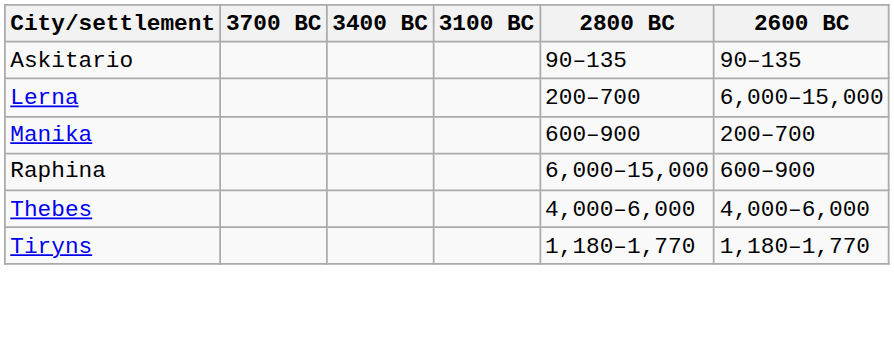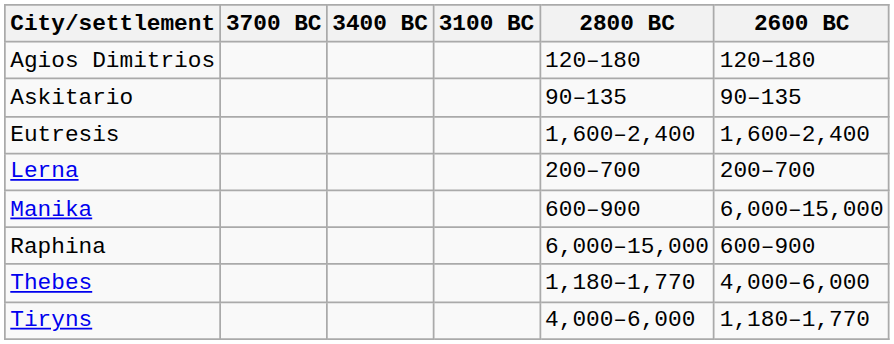+ row: Agios Dimitrios | 120–180 | 120–180
+ row: Eutresis | 1,600–2,400 | 1,600–2,400
Lerna | 2600 BC: 6,000–15,000 -> 200–700
Manika | 2600 BC: 200–700 -> 6,000–15,000
Thebes | 2800 BC: 4,000–6,000 -> 1,180–1,770
Tiryns | 2800 BC: 1,180–1,770 -> 4,000–6,000
